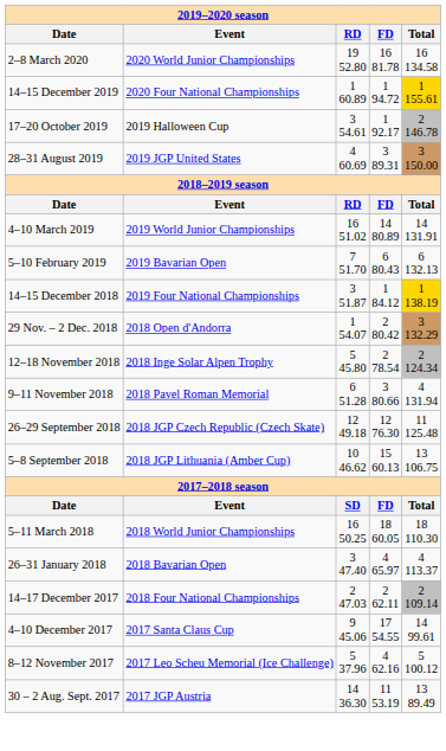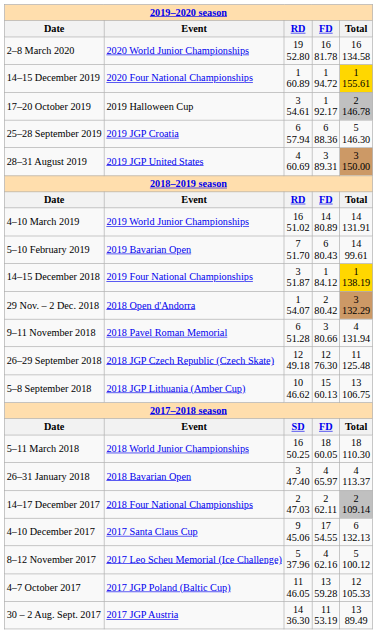+ row: 25–28 September 2019 | 2019 JGP Croatia | 6 57.94 | 6 88.36 | 5 146.30
5–10 February 2019 | column 5: 6 132.13 -> 14 99.61
- row: 12–18 November 2018 | 2018 Inge Solar Alpen Trophy | 5 45.80 | 2 78.54 | 2 124.34
4–10 December 2017 | column 5: 14 99.61 -> 6 132.13
+ row: 4–7 October 2017 | 2017 JGP Poland (Baltic Cup) | 11 46.05 | 13 59.28 | 12 105.33
